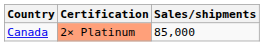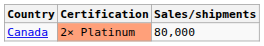Canada | Sales/shipments: 85,000 -> 80,000
